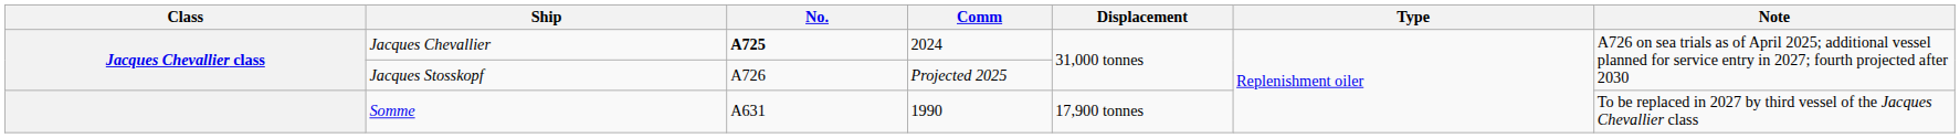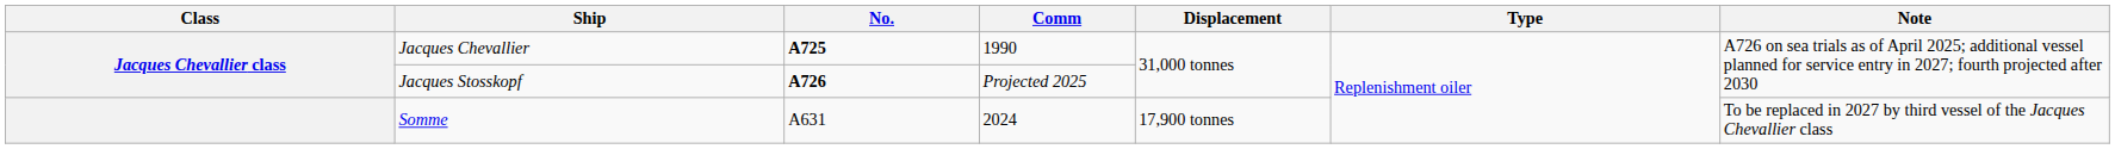Jacques Chevallier | Comm: 2024 -> 1990
Jacques Stosskopf | No.: normal -> bold
Somme | Comm: 1990 -> 2024
